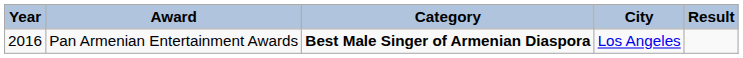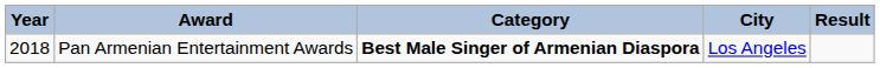Pan Armenian Entertainment Awards | Year: 2016 -> 2018
